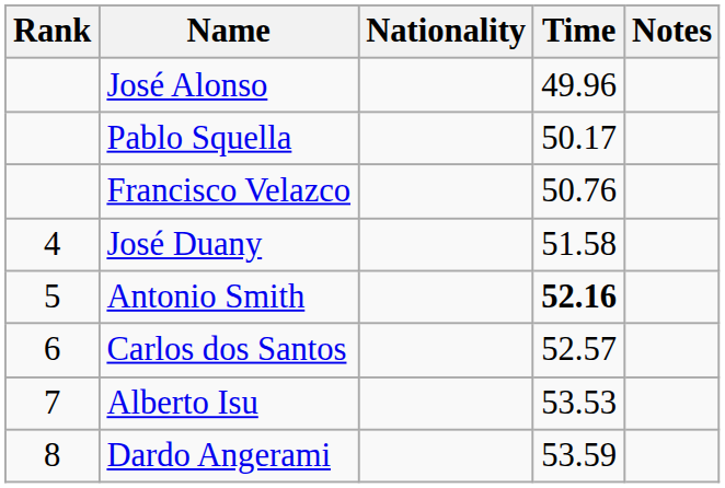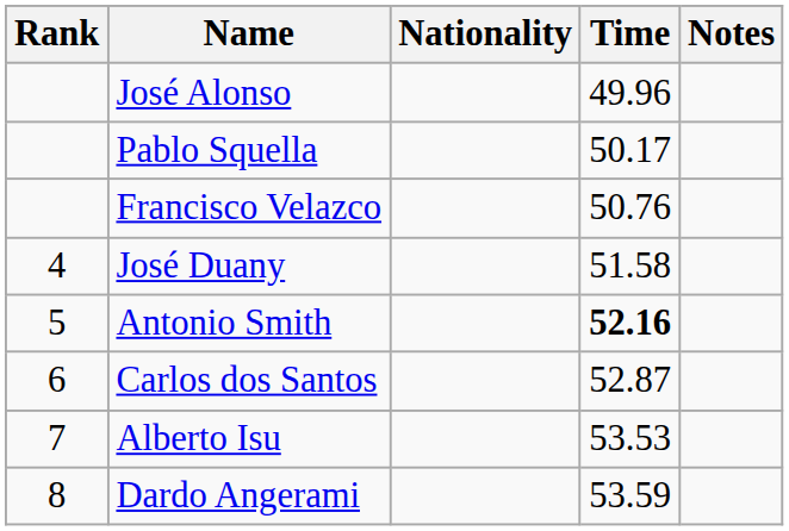Carlos dos Santos | Time: 52.57 -> 52.87
